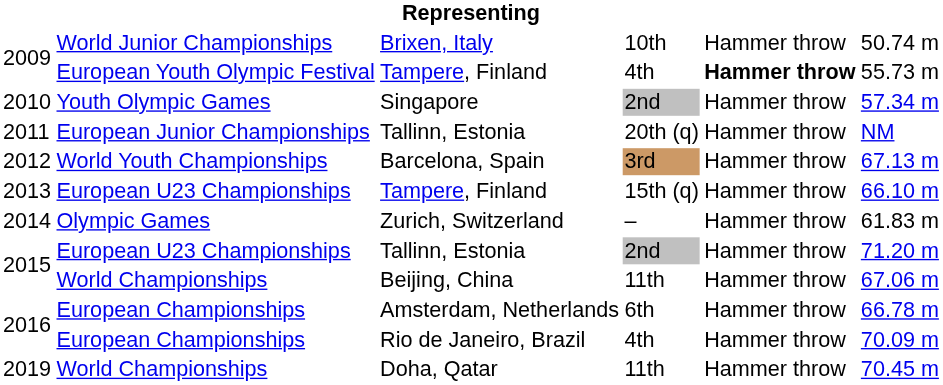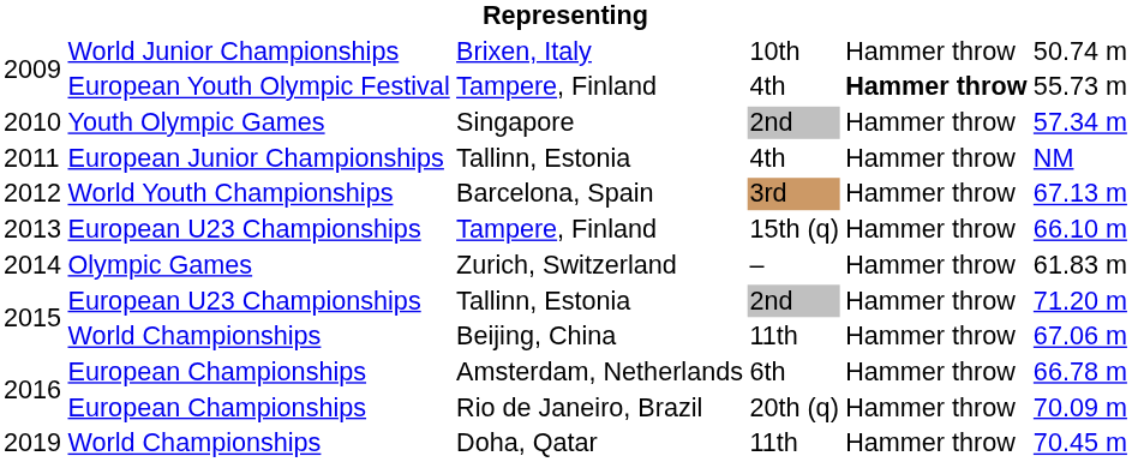2011 / Tallinn, Estonia | column 4: 20th (q) -> 4th
Rio de Janeiro, Brazil | column 4: 4th -> 20th (q)
